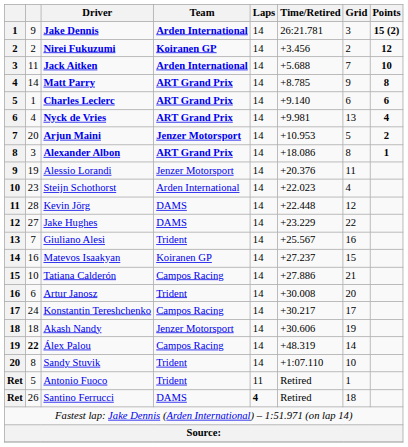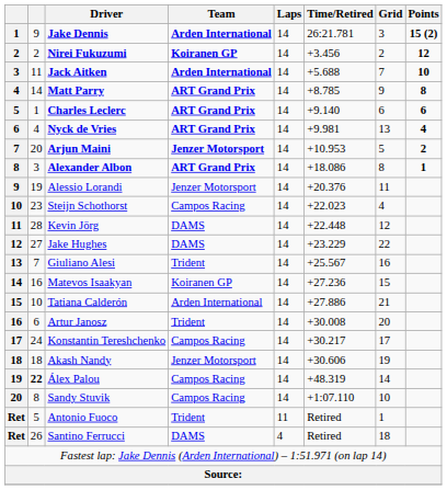Steijn Schothorst | Team: Arden International -> Campos Racing
Matevos Isaakyan | Time/Retired: +27.237 -> +27.236
Tatiana Calderón | Team: Campos Racing -> Arden International
Sandy Stuvik | Team: Trident -> Campos Racing
Santino Ferrucci | Laps: bold -> normal
